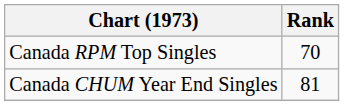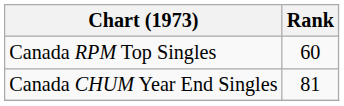Canada RPM Top Singles | Rank: 70 -> 60
